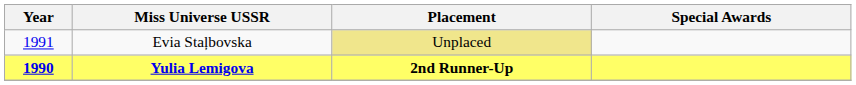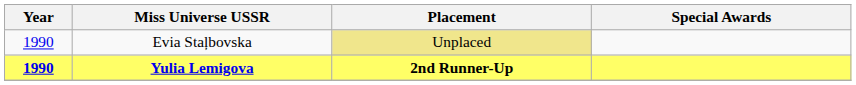Evia Staļbovska | Year: 1991 -> 1990
